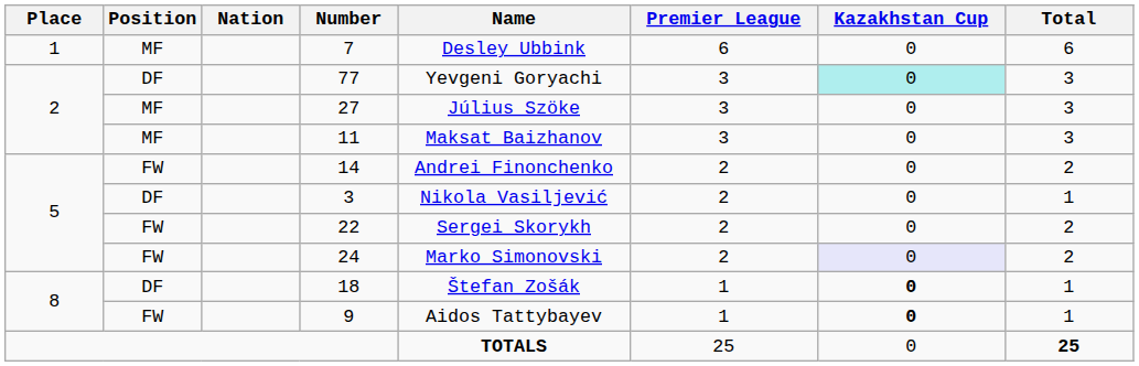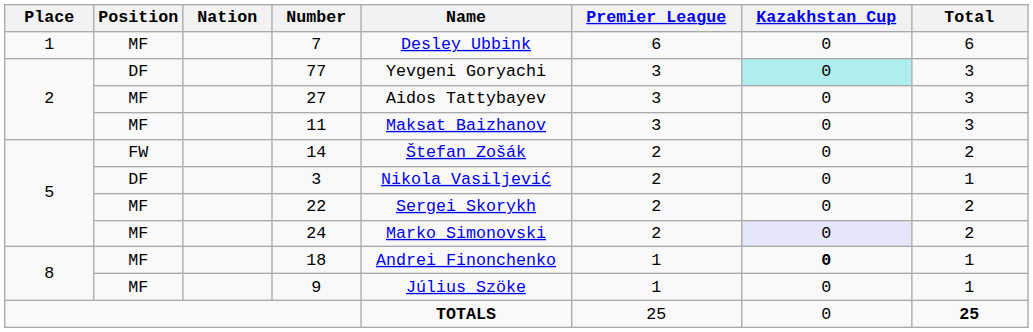27 | Name: Július Szöke -> Aidos Tattybayev
14 | Name: Andrei Finonchenko -> Štefan Zošák
22 | Position: FW -> MF
24 | Position: FW -> MF
18 | Position: DF -> MF
18 | Name: Štefan Zošák -> Andrei Finonchenko
9 | Position: FW -> MF
9 | Name: Aidos Tattybayev -> Július Szöke
9 | Kazakhstan Cup: bold -> normal
